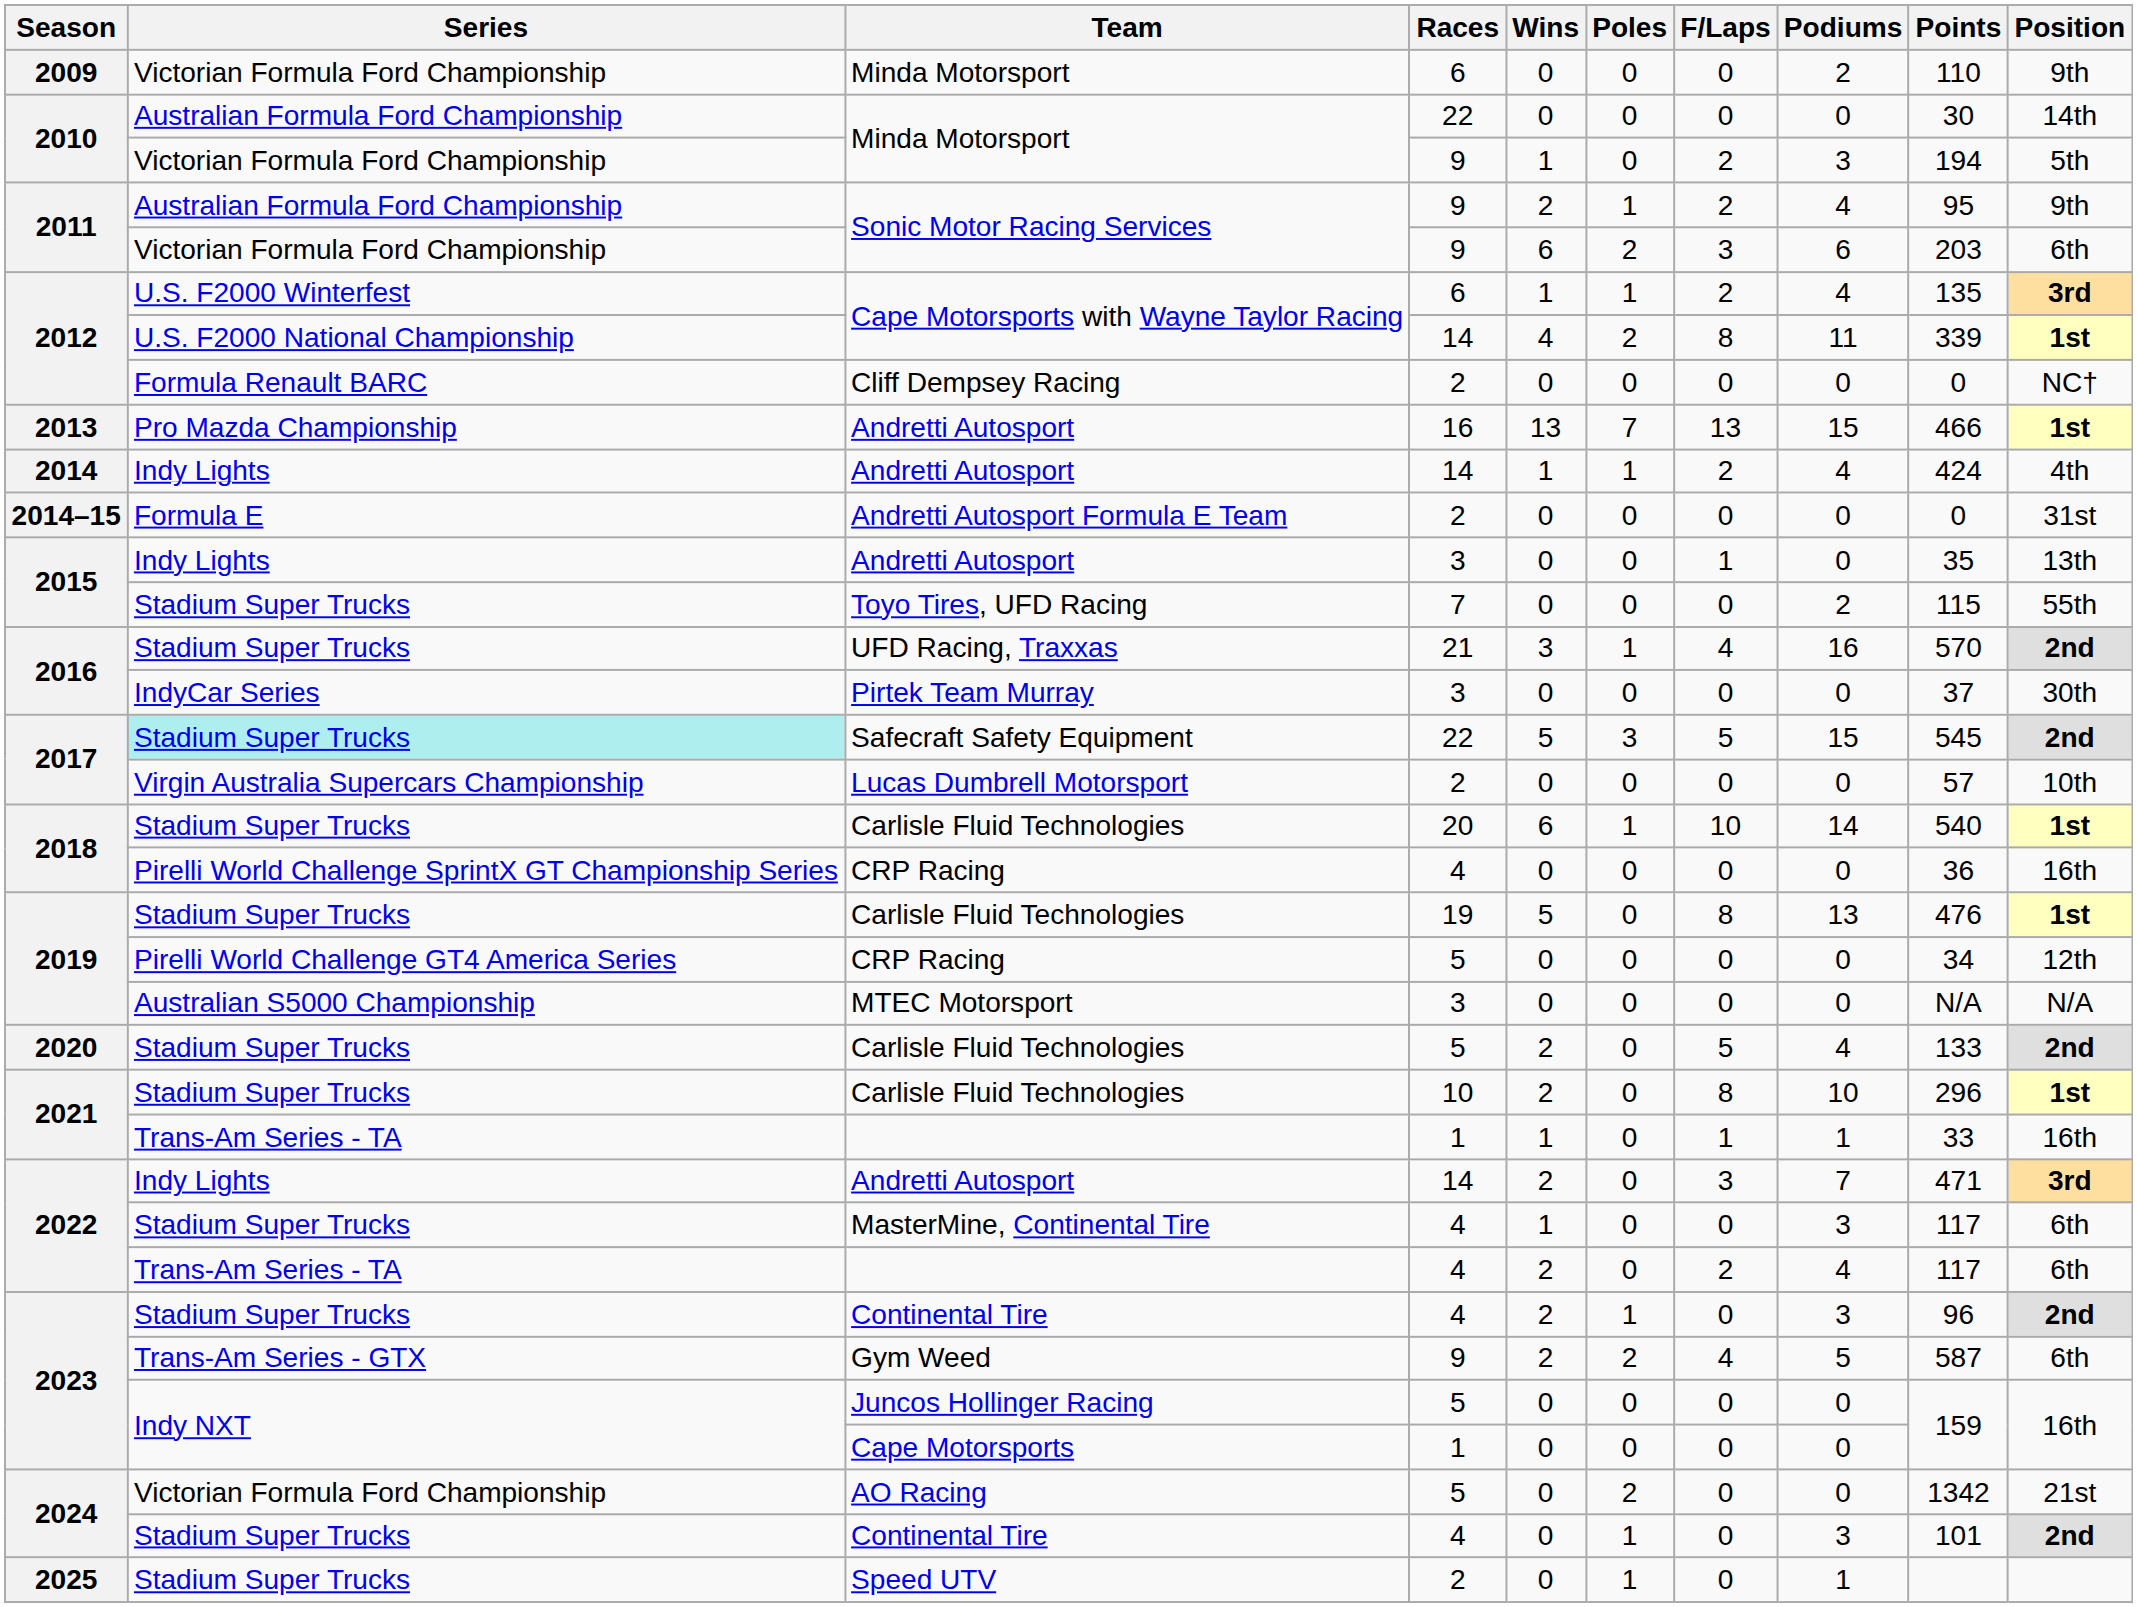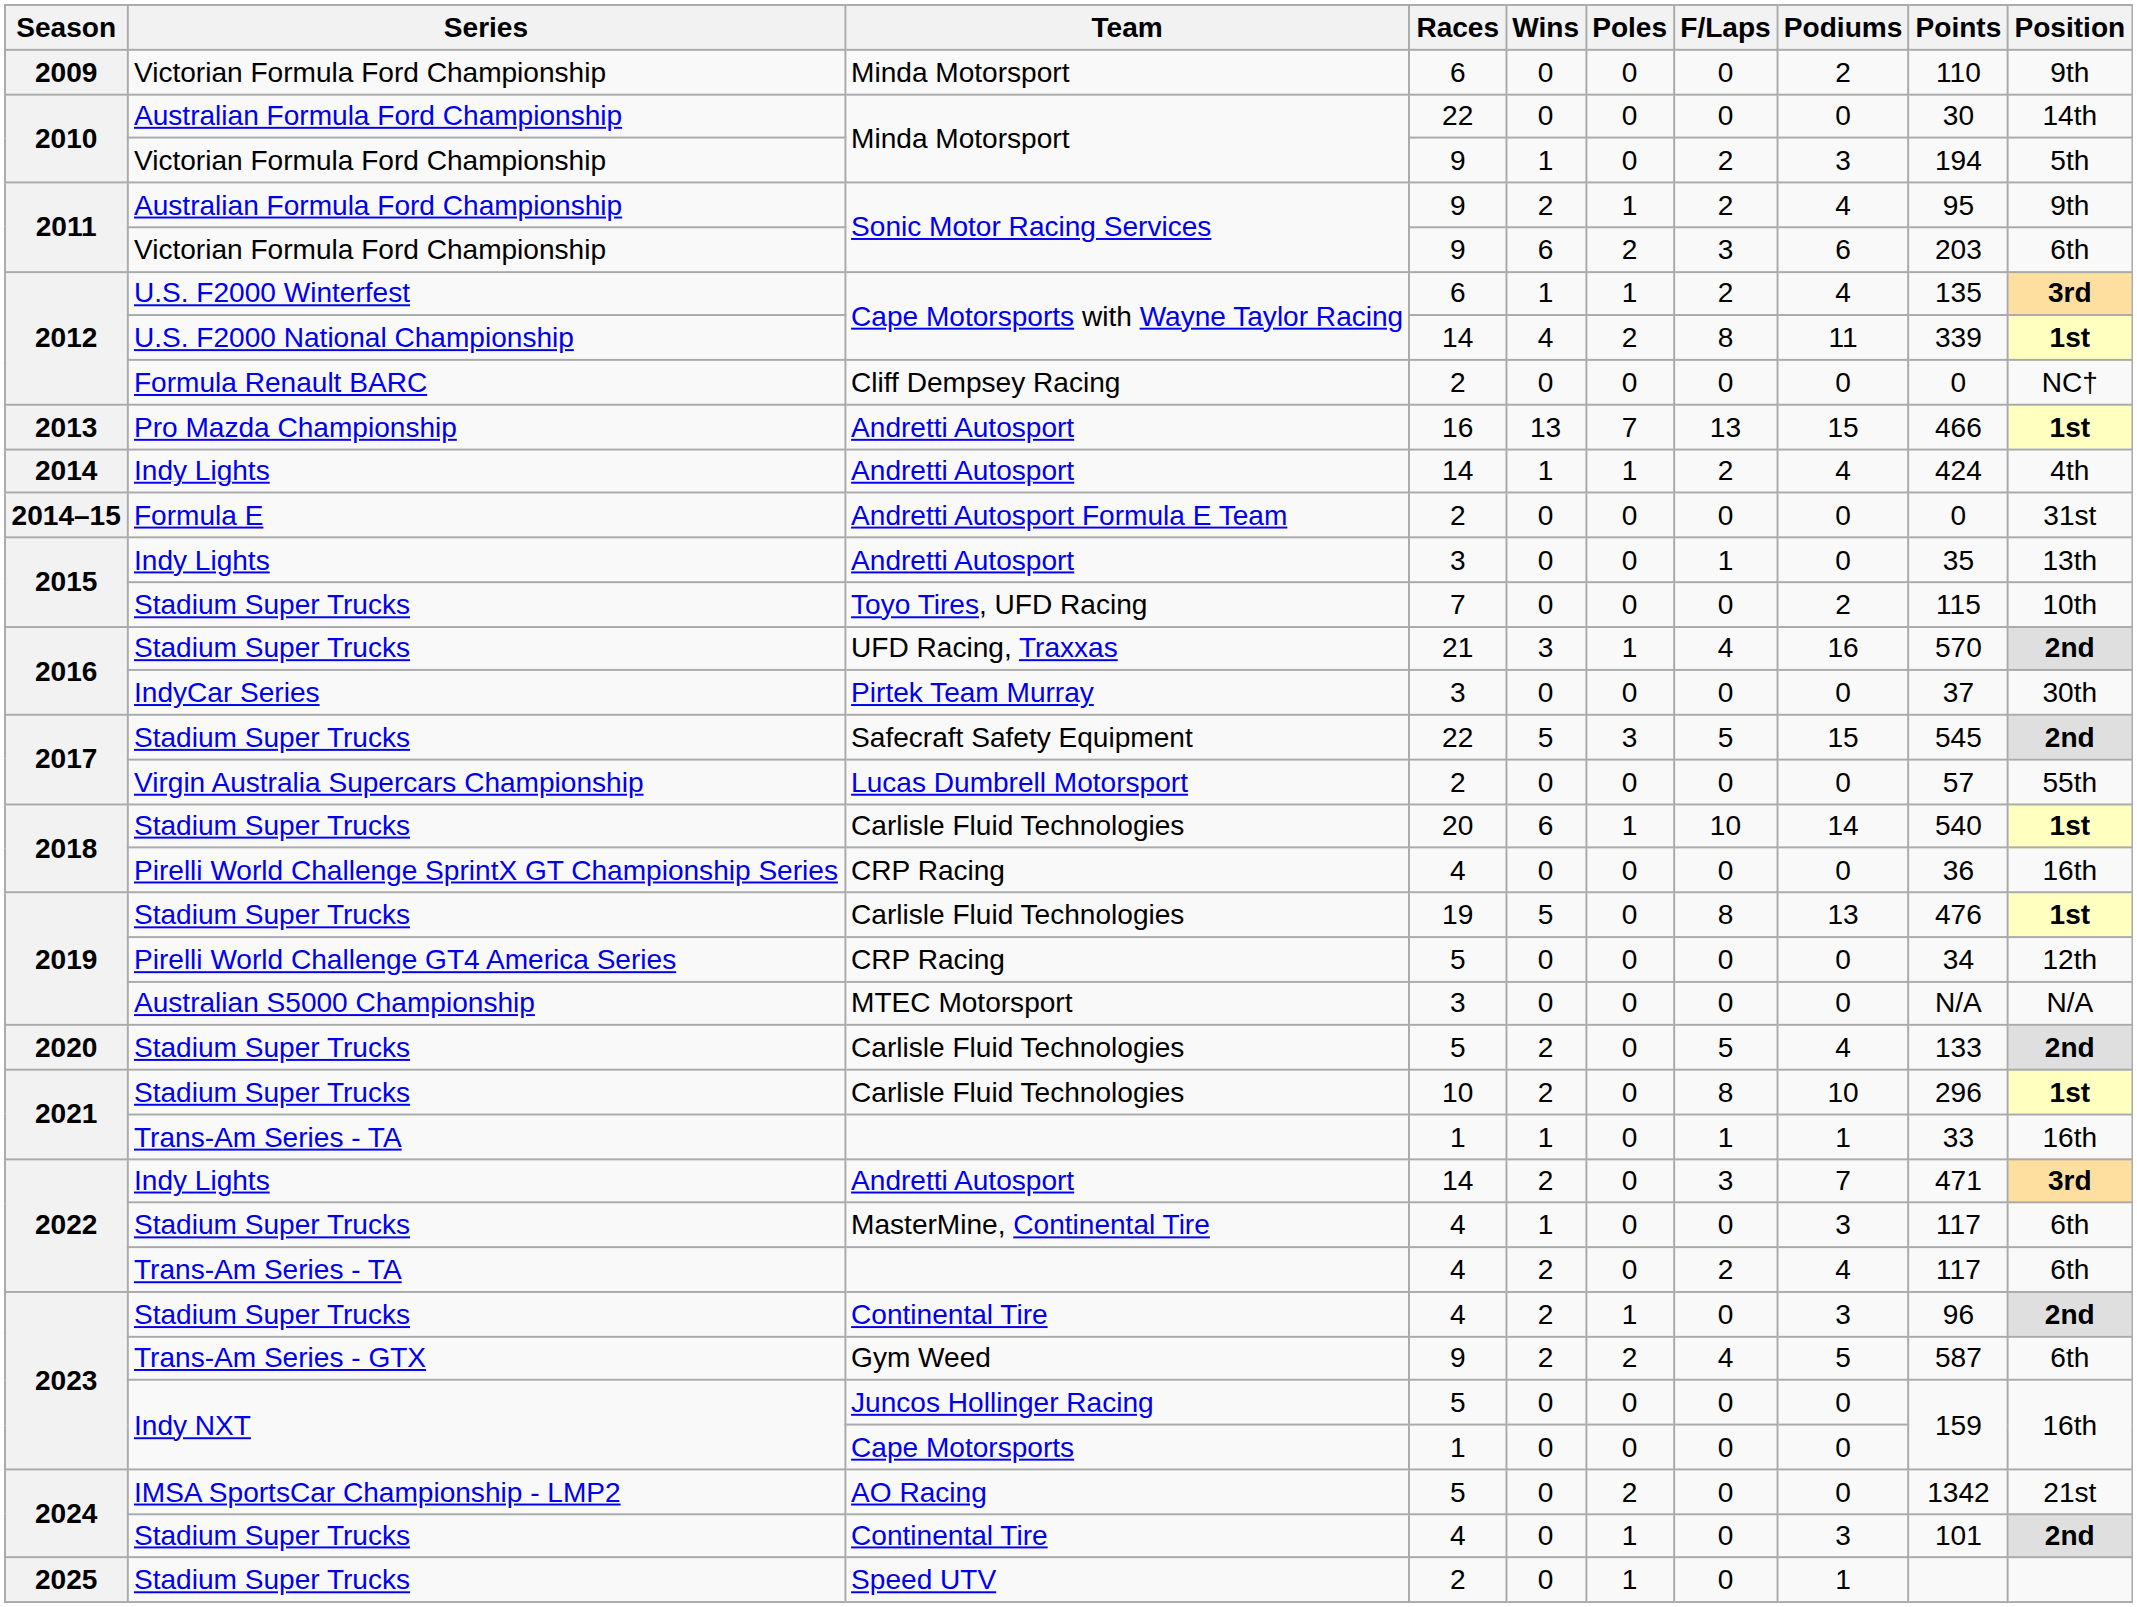Toyo Tires, UFD Racing | Position: 55th -> 10th
Safecraft Safety Equipment | Series: paleturquoise background -> no background
Lucas Dumbrell Motorsport | Position: 10th -> 55th
AO Racing | Series: Victorian Formula Ford Championship -> IMSA SportsCar Championship - LMP2
